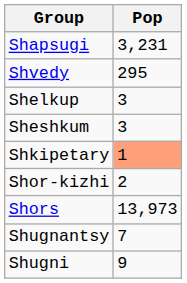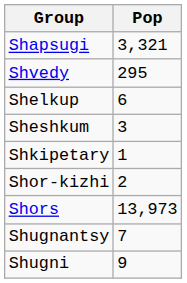Shapsugi | Pop: 3,231 -> 3,321
Shelkup | Pop: 3 -> 6
Shkipetary | Pop: lightsalmon background -> no background
